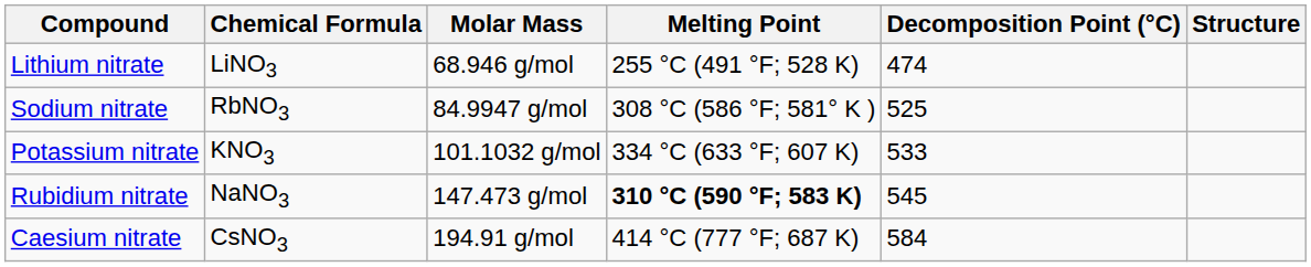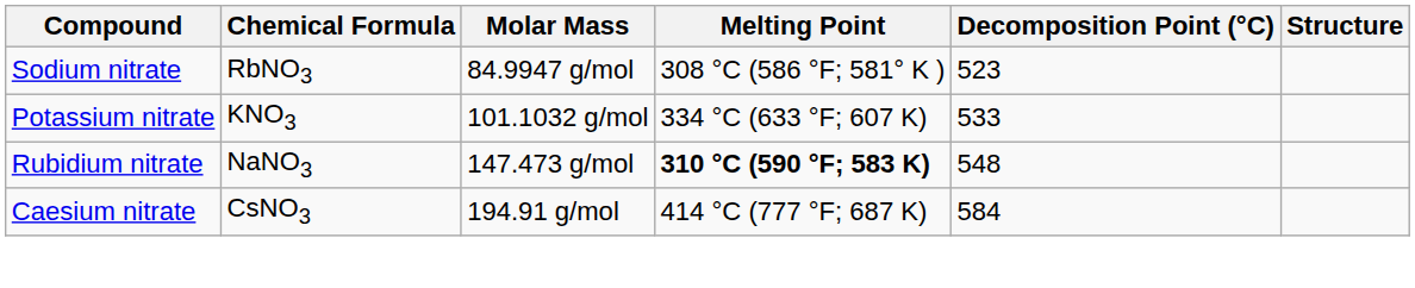- row: Lithium nitrate | LiNO3 | 68.946 g/mol | 255 °C (491 °F; 528 K) | 474
Sodium nitrate | Decomposition Point (°C): 525 -> 523
Rubidium nitrate | Decomposition Point (°C): 545 -> 548
